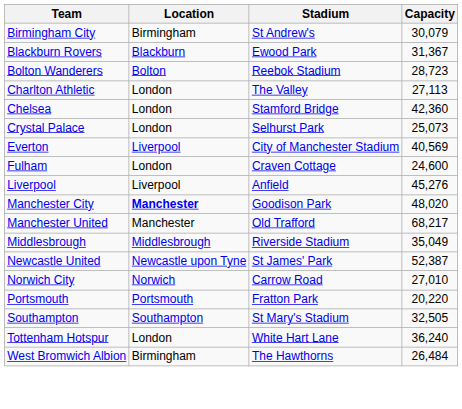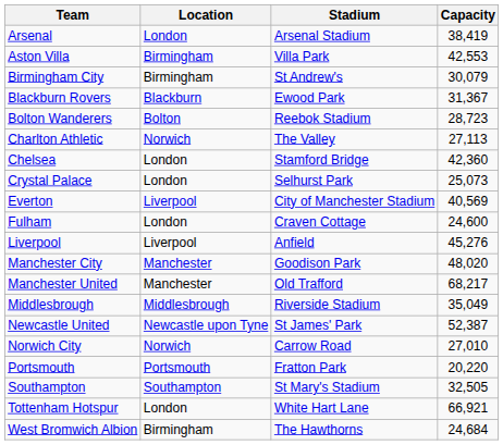+ row: Arsenal | London | Arsenal Stadium | 38,419
+ row: Aston Villa | Birmingham | Villa Park | 42,553
Charlton Athletic | Location: London -> Norwich
Manchester City | Location: bold -> normal
Tottenham Hotspur | Capacity: 36,240 -> 66,921
West Bromwich Albion | Capacity: 26,484 -> 24,684
